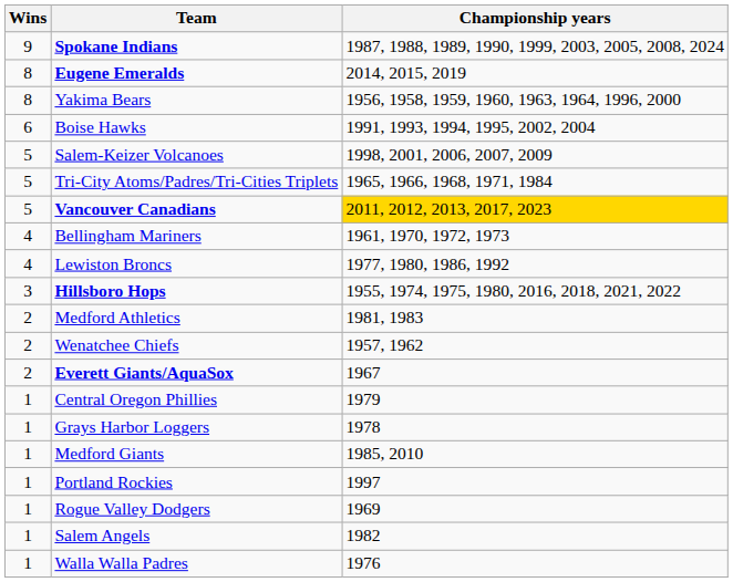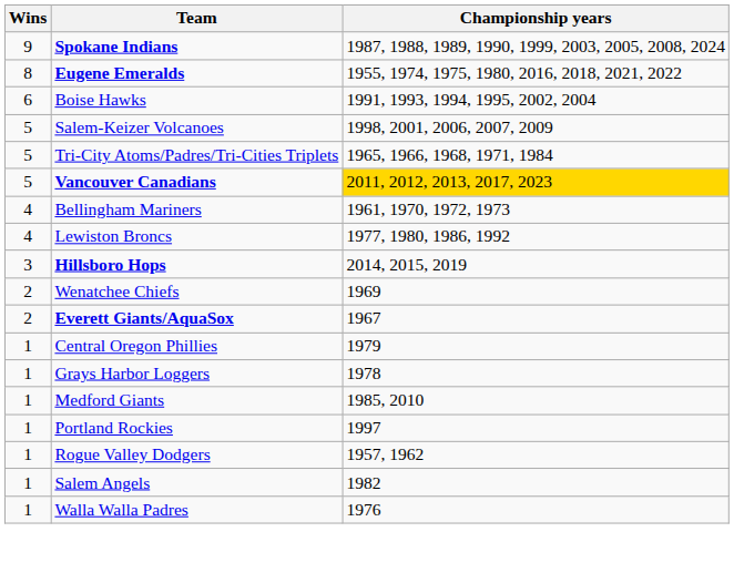Eugene Emeralds | Championship years: 2014, 2015, 2019 -> 1955, 1974, 1975, 1980, 2016, 2018, 2021, 2022
- row: 8 | Yakima Bears | 1956, 1958, 1959, 1960, 1963, 1964, 1996, 2000
Hillsboro Hops | Championship years: 1955, 1974, 1975, 1980, 2016, 2018, 2021, 2022 -> 2014, 2015, 2019
- row: 2 | Medford Athletics | 1981, 1983
Wenatchee Chiefs | Championship years: 1957, 1962 -> 1969
Rogue Valley Dodgers | Championship years: 1969 -> 1957, 1962
